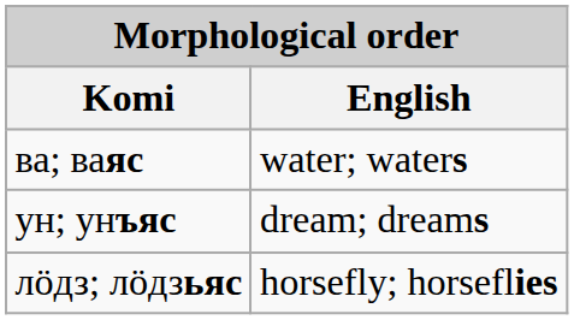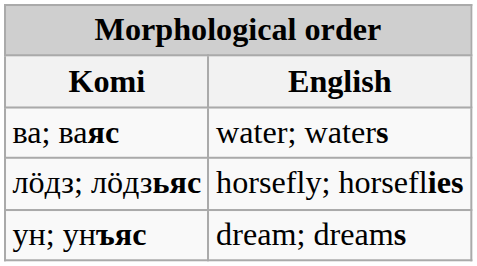rows swapped: ун; унъяс <-> лӧдз; лӧдзьяс
